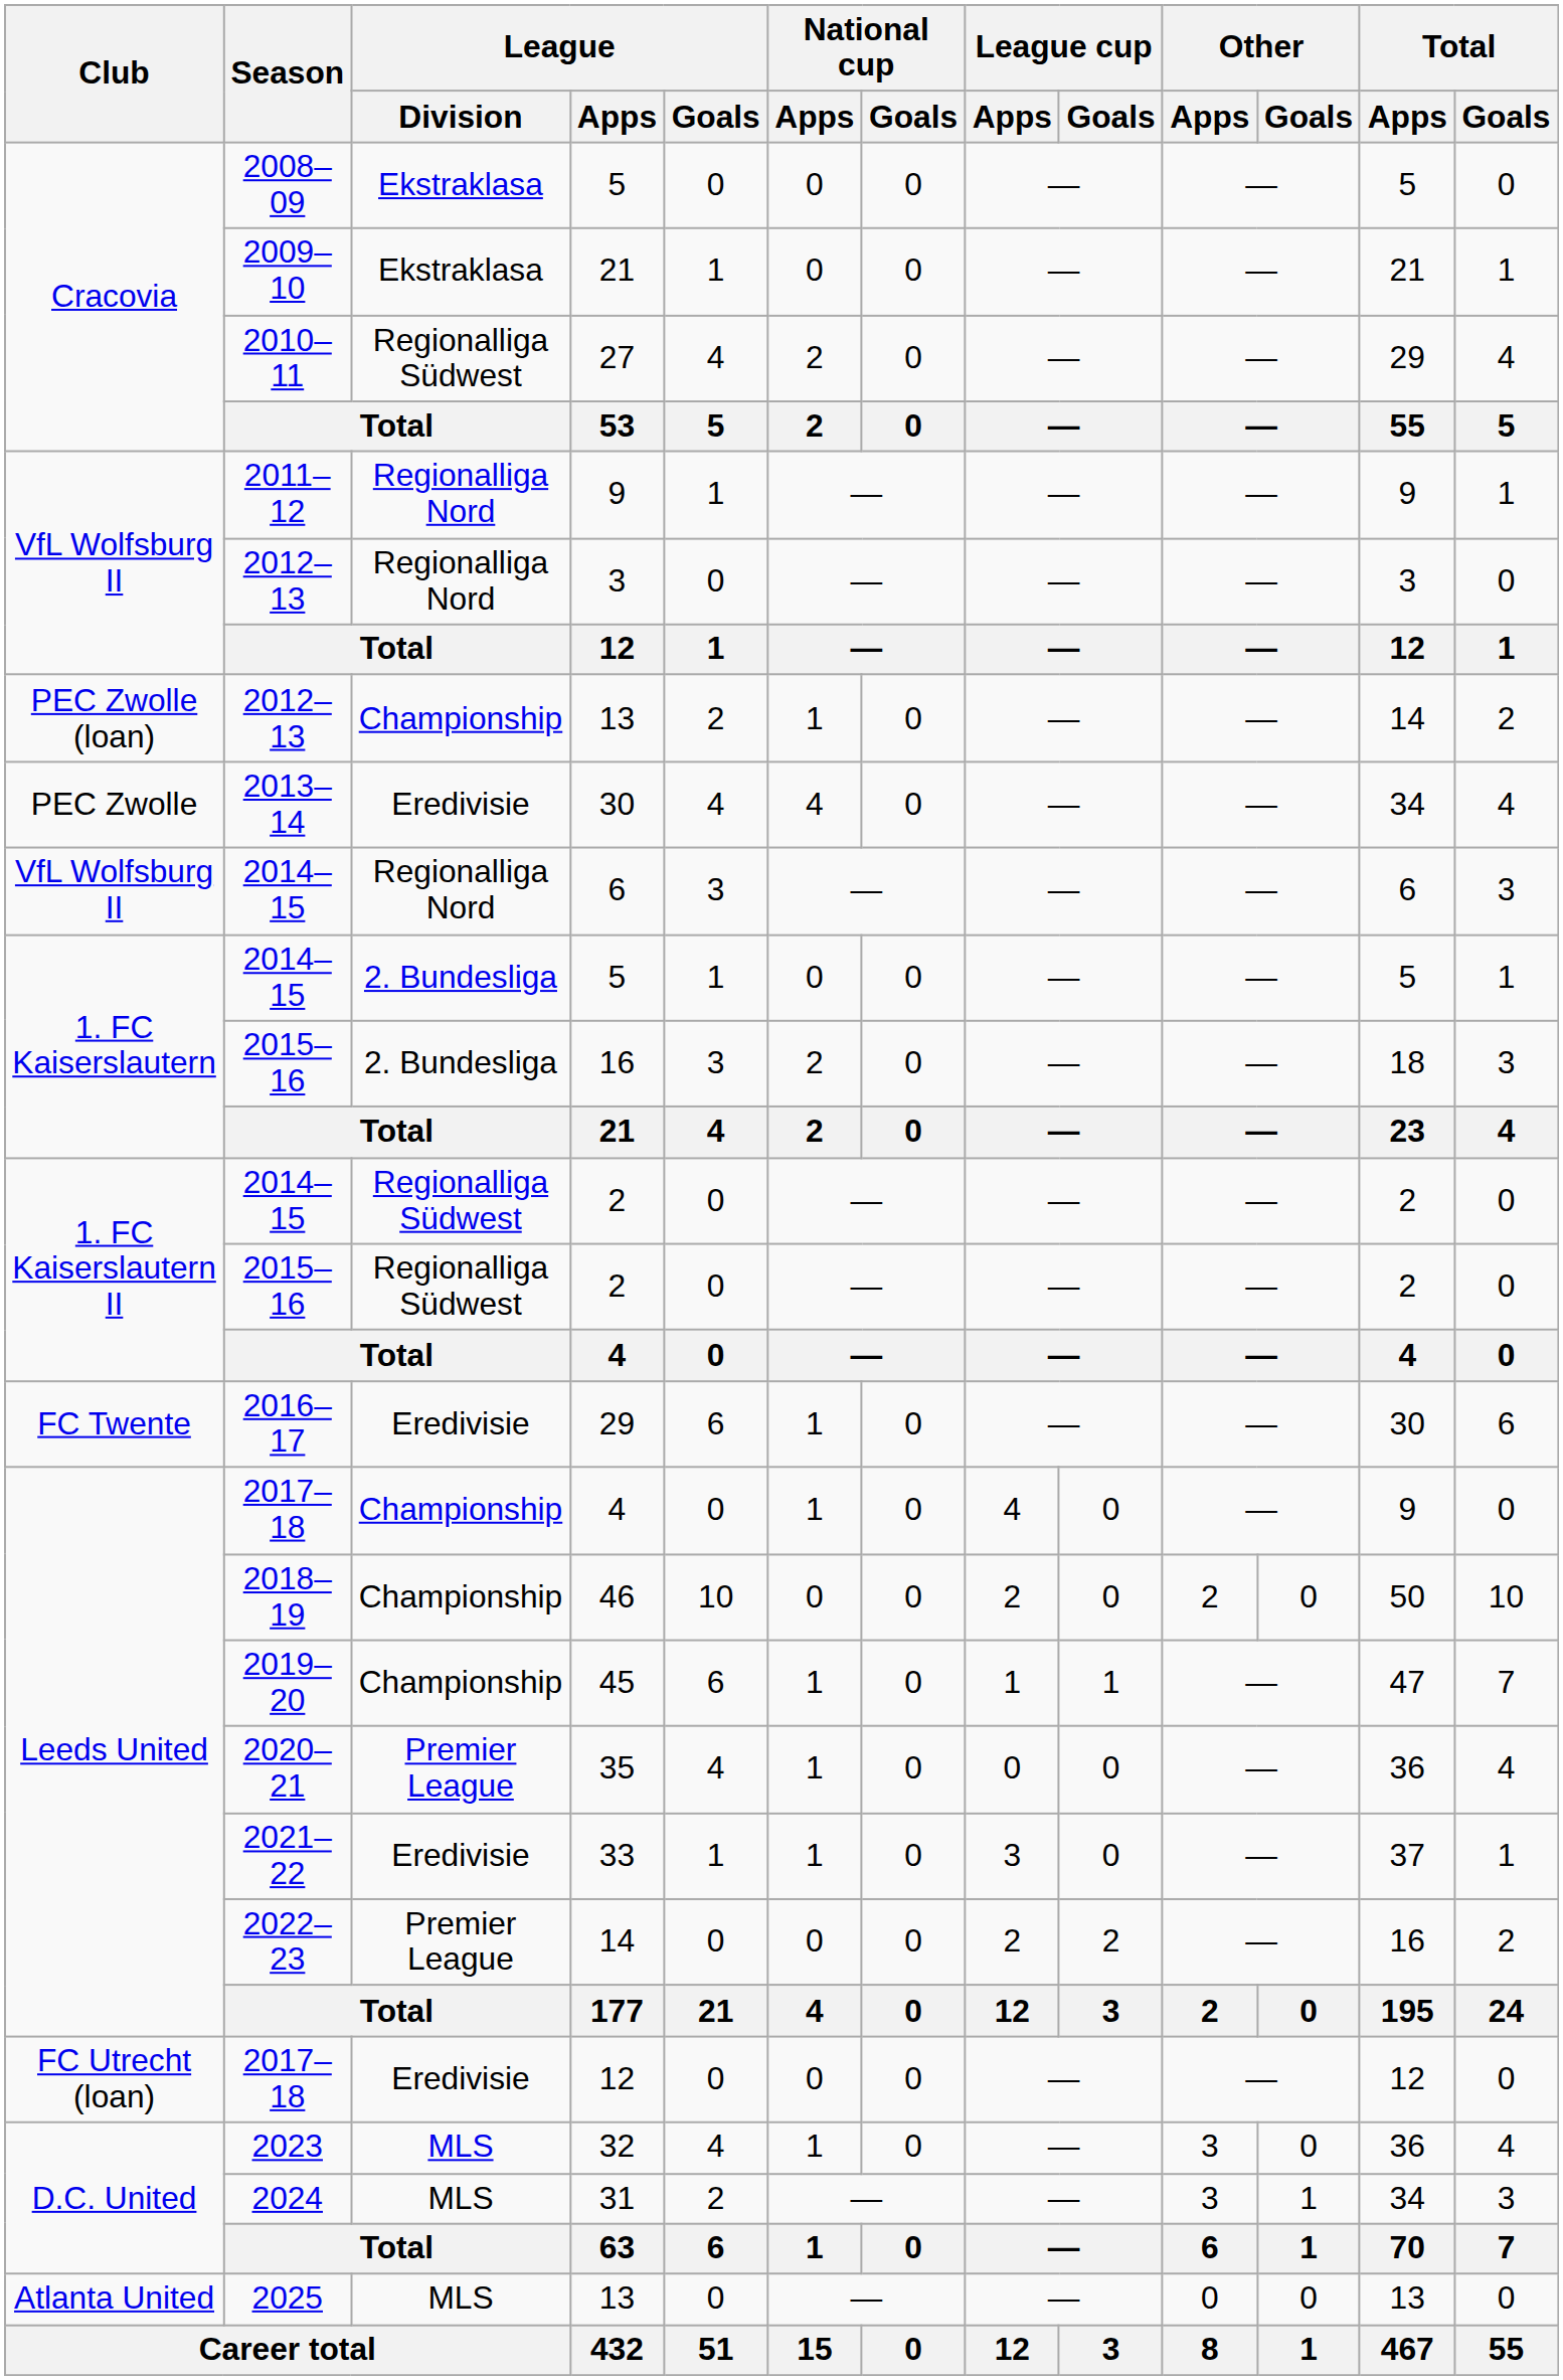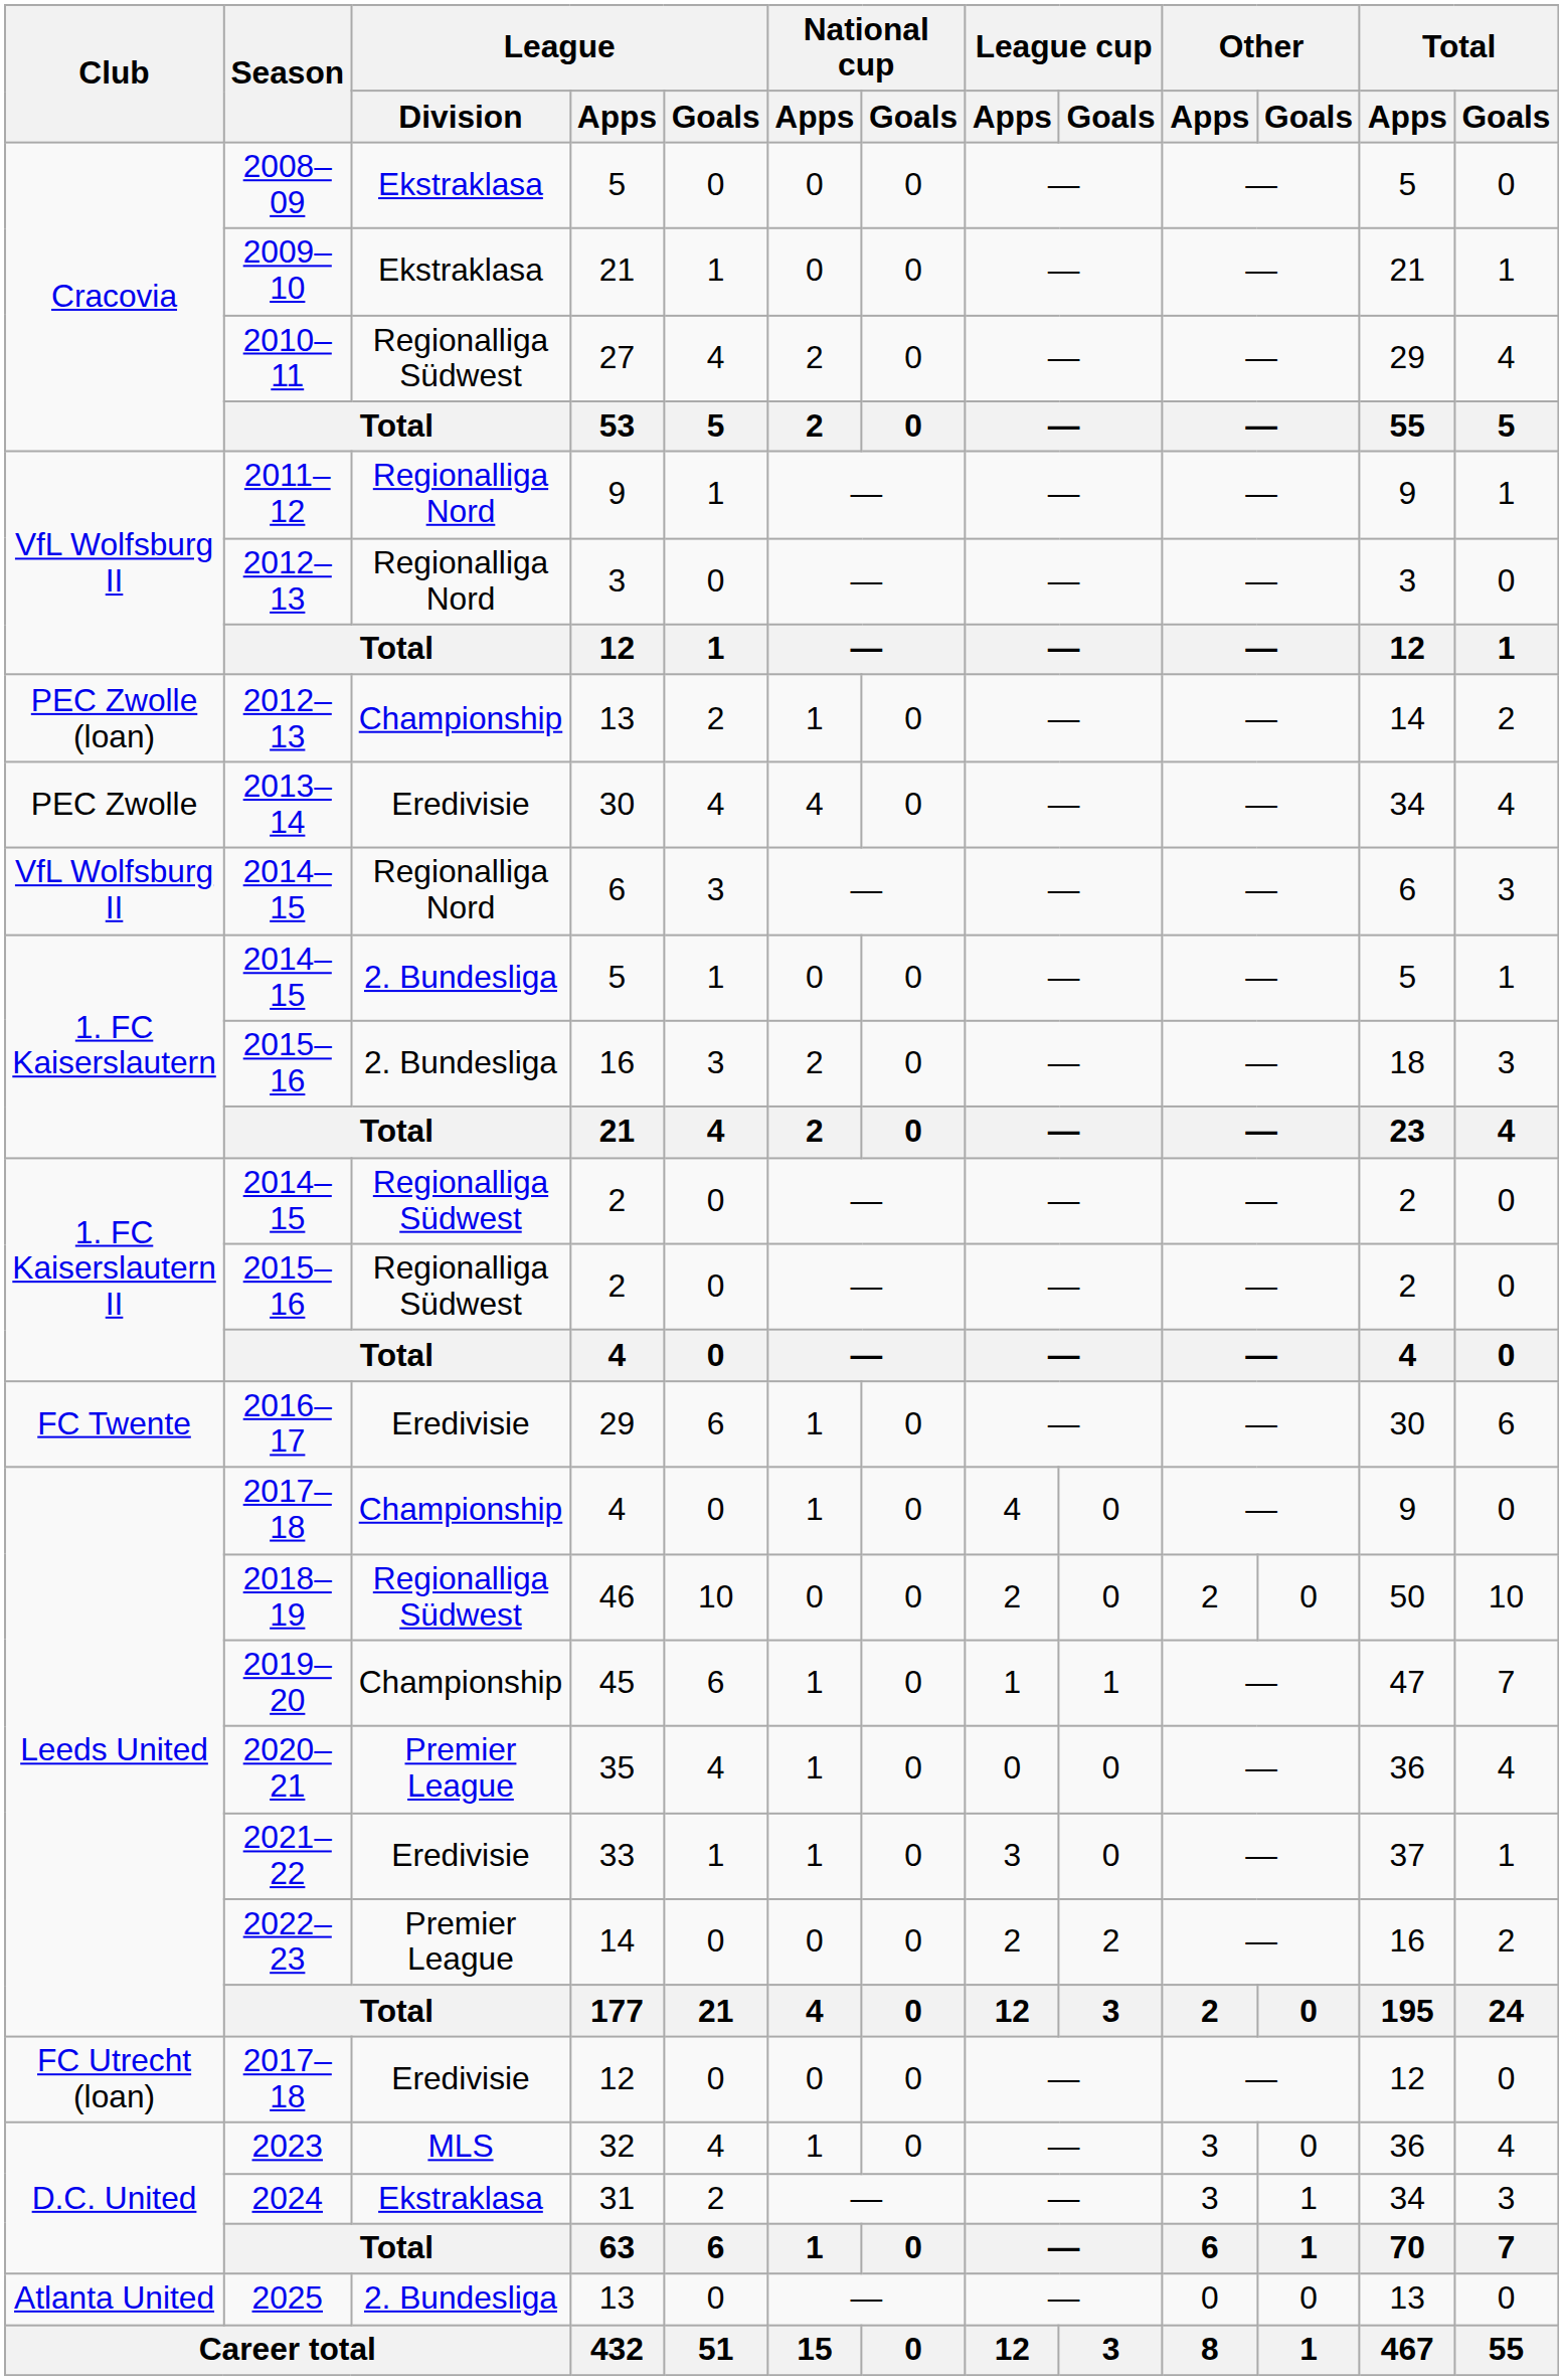46 | League / Division: Championship -> Regionalliga Südwest
31 | League / Division: MLS -> Ekstraklasa
2025 / 13 | League / Division: MLS -> 2. Bundesliga
